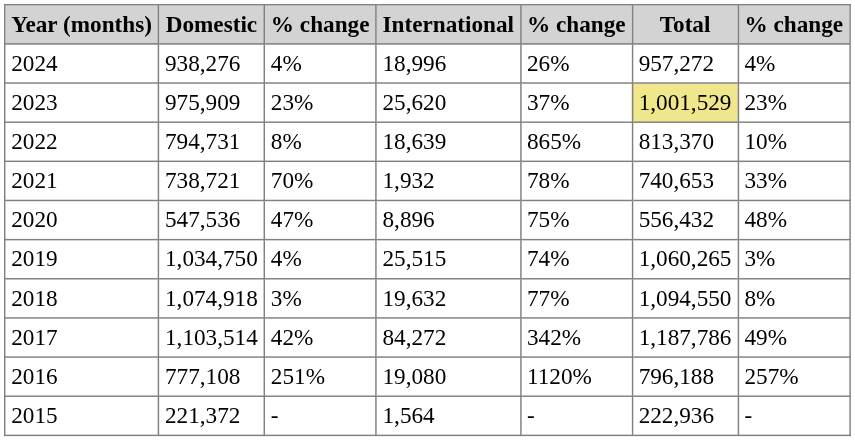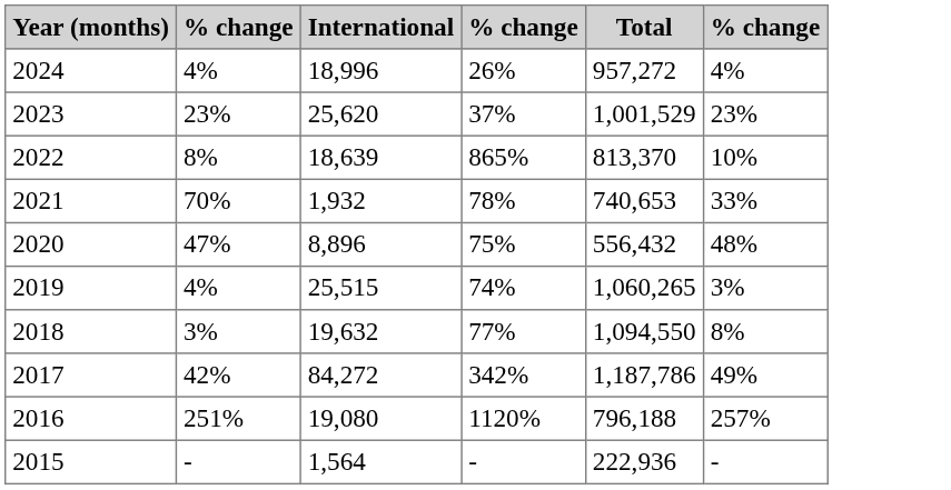- column: Domestic | 938,276 | 975,909 | 794,731 | 738,721 | 547,536 | 1,034,750 | 1,074,918 | 1,103,514 | 777,108 | 221,372
2023 | Total: khaki background -> no background
